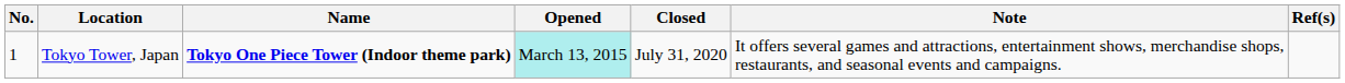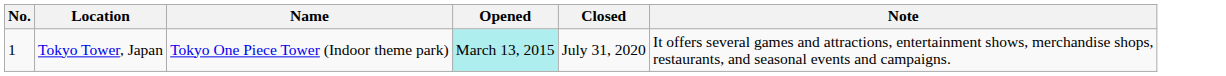- column: Ref(s)
Tokyo Tower, Japan | Name: bold -> normal
